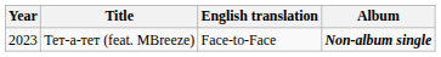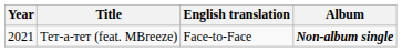Тет-а-тет (feat. MBreeze) | Year: 2023 -> 2021
